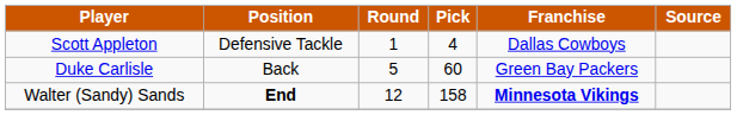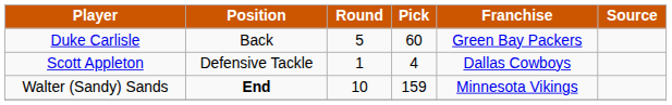rows swapped: Scott Appleton <-> Duke Carlisle
Walter (Sandy) Sands | Round: 12 -> 10
Walter (Sandy) Sands | Pick: 158 -> 159
Walter (Sandy) Sands | Franchise: bold -> normal
